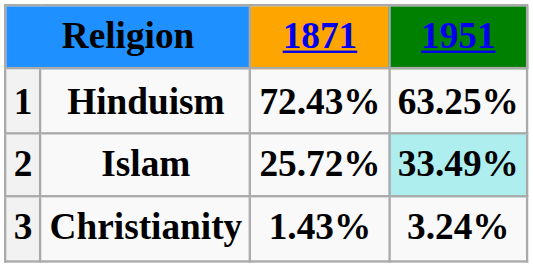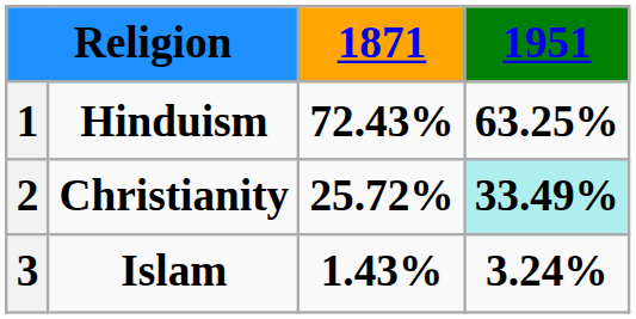2 | column 2: Islam -> Christianity
3 | column 2: Christianity -> Islam
